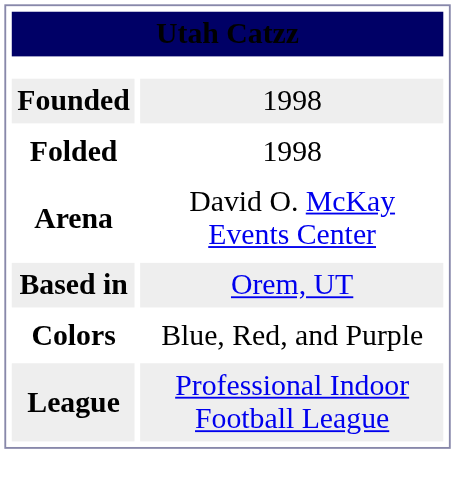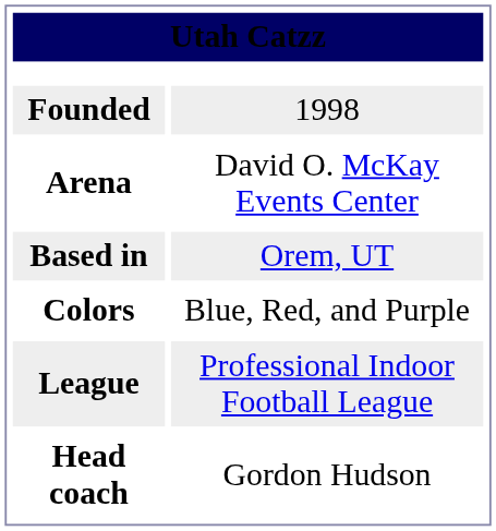- row: Folded | 1998
+ row: Head coach | Gordon Hudson
